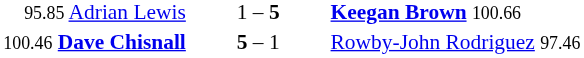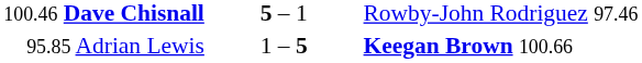rows swapped: 100.46 Dave Chisnall <-> 95.85 Adrian Lewis
